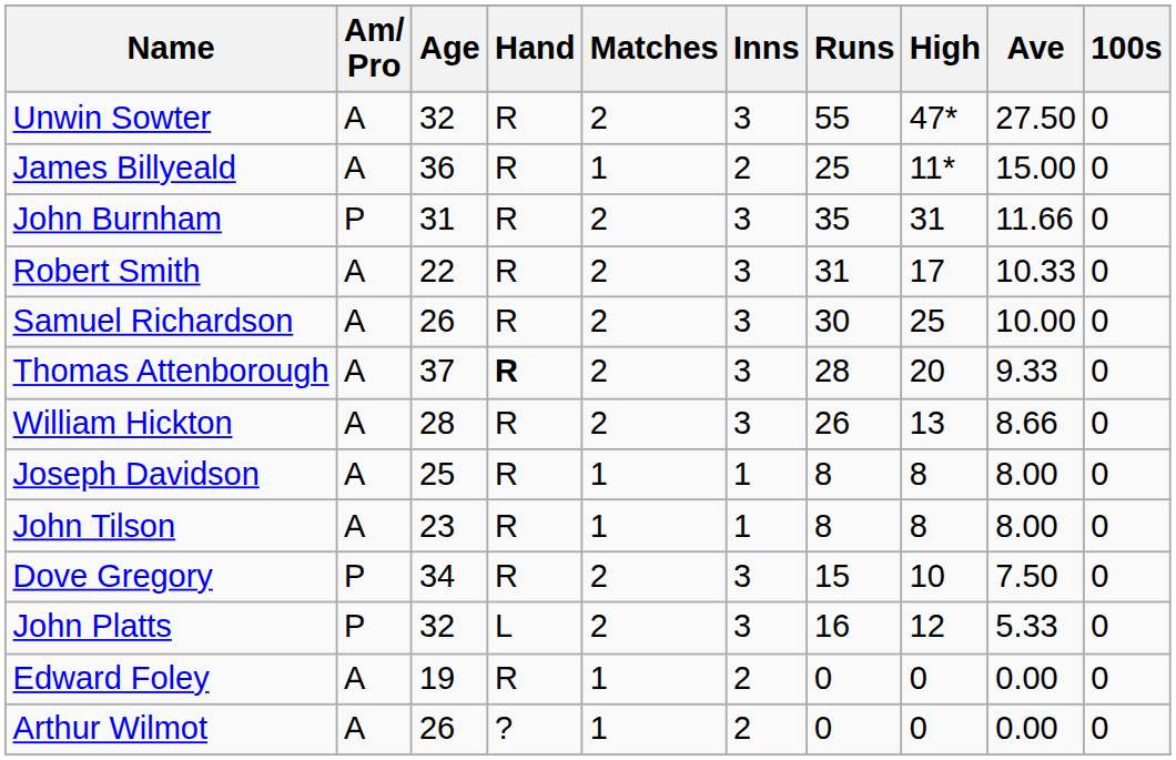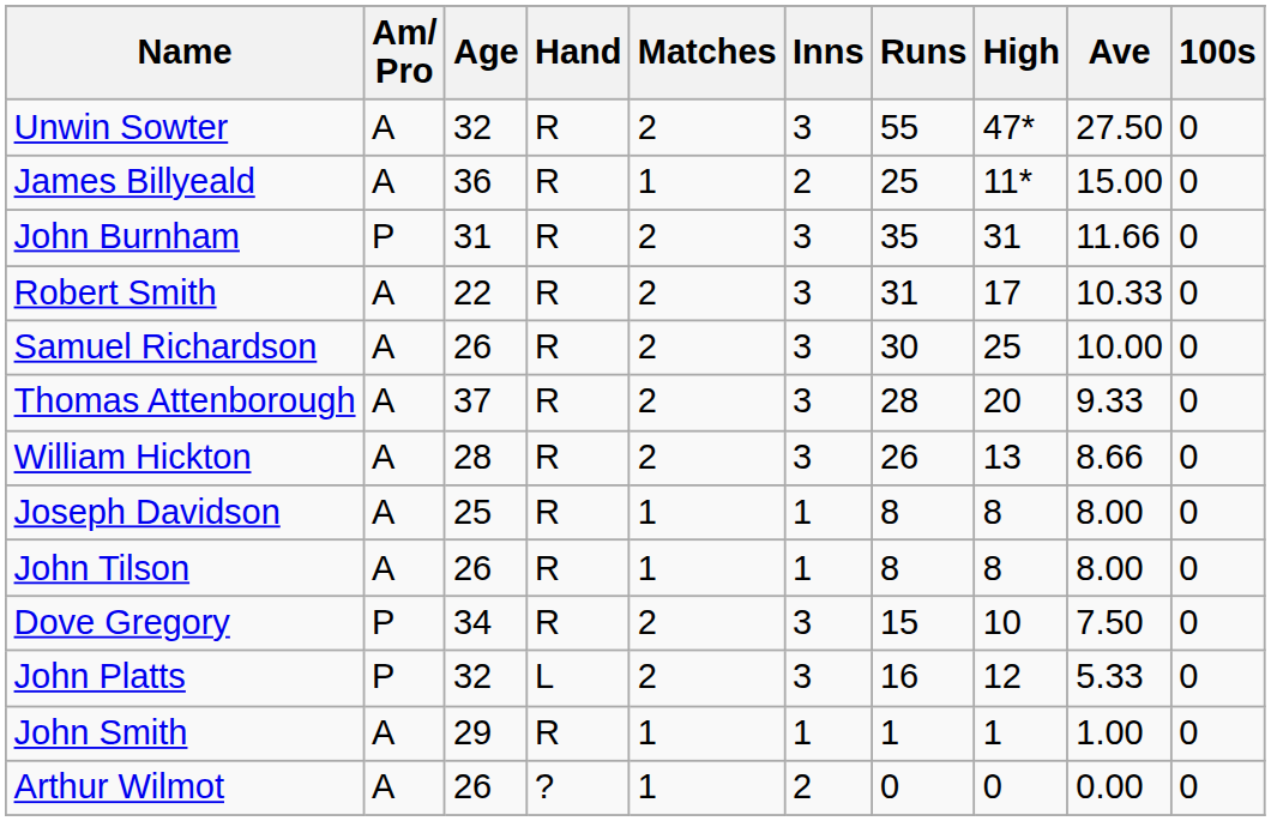Thomas Attenborough | Hand: bold -> normal
John Tilson | Age: 23 -> 26
+ row: John Smith | A | 29 | R | 1 | 1 | 1 | 1 | 1.00 | 0
- row: Edward Foley | A | 19 | R | 1 | 2 | 0 | 0 | 0.00 | 0
